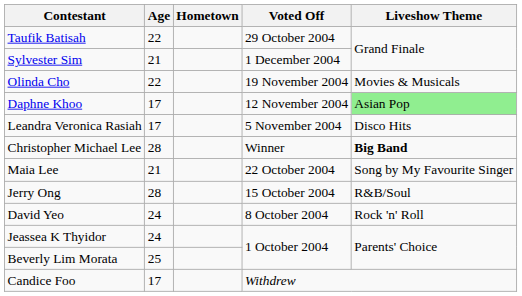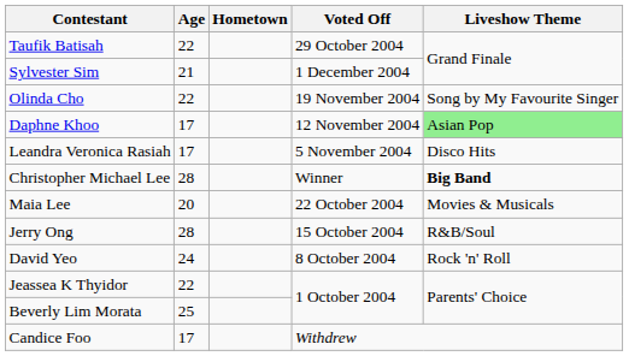Olinda Cho | Liveshow Theme: Movies & Musicals -> Song by My Favourite Singer
Maia Lee | Age: 21 -> 20
Maia Lee | Liveshow Theme: Song by My Favourite Singer -> Movies & Musicals
Jeassea K Thyidor | Age: 24 -> 22
